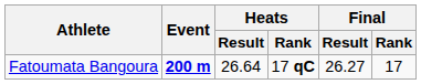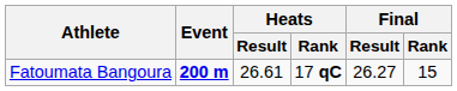Fatoumata Bangoura | Heats / Result: 26.64 -> 26.61
Fatoumata Bangoura | Final / Rank: 17 -> 15
